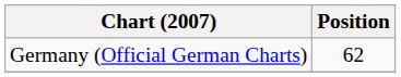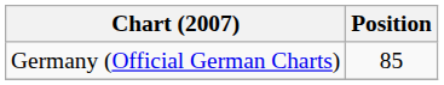Germany (Official German Charts) | Position: 62 -> 85
